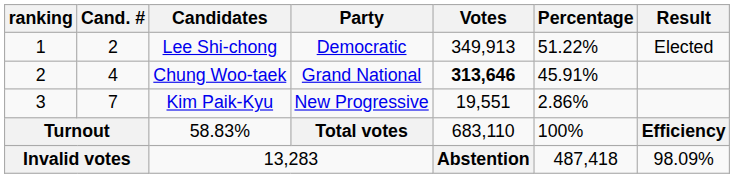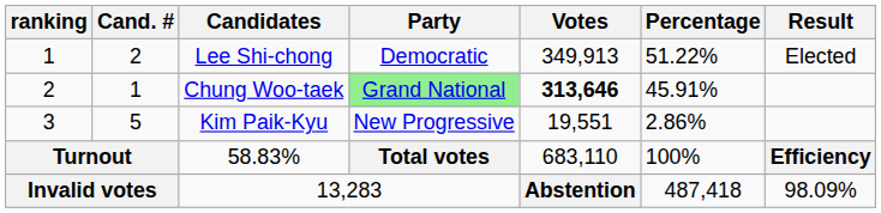Chung Woo-taek | Cand. #: 4 -> 1
Chung Woo-taek | Party: no background -> lightgreen background
Kim Paik-Kyu | Cand. #: 7 -> 5
